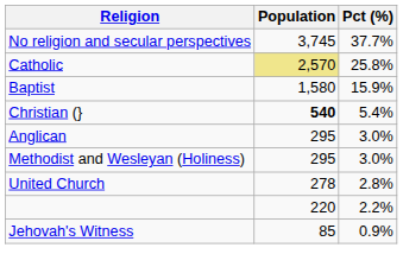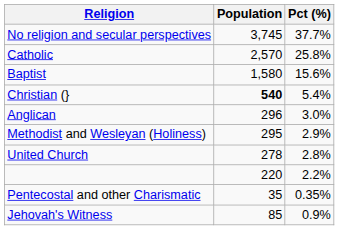Catholic | Population: khaki background -> no background
Baptist | Pct (%): 15.9% -> 15.6%
Anglican | Population: 295 -> 296
Methodist and Wesleyan (Holiness) | Pct (%): 3.0% -> 2.9%
+ row: Pentecostal and other Charismatic | 35 | 0.35%
